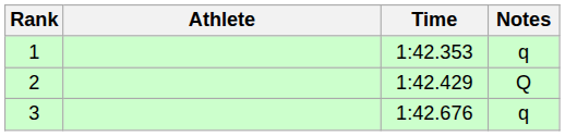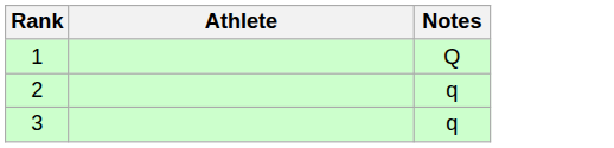- column: Time | 1:42.353 | 1:42.429 | 1:42.676
1 | Notes: q -> Q
2 | Notes: Q -> q
